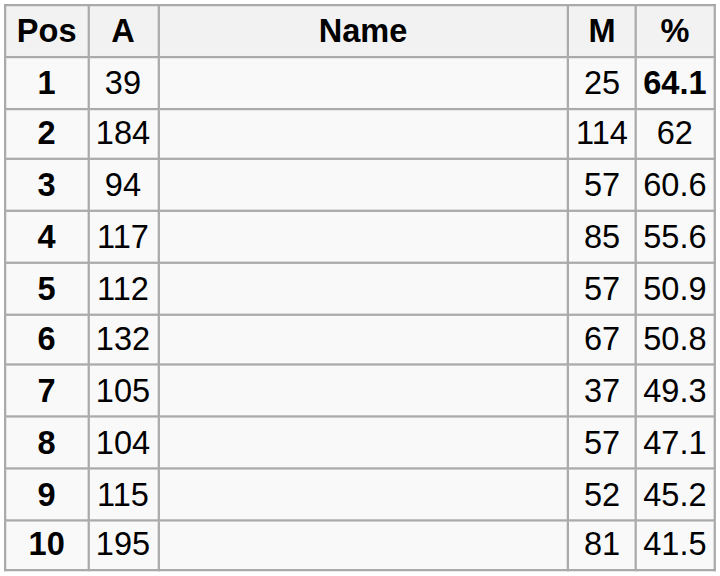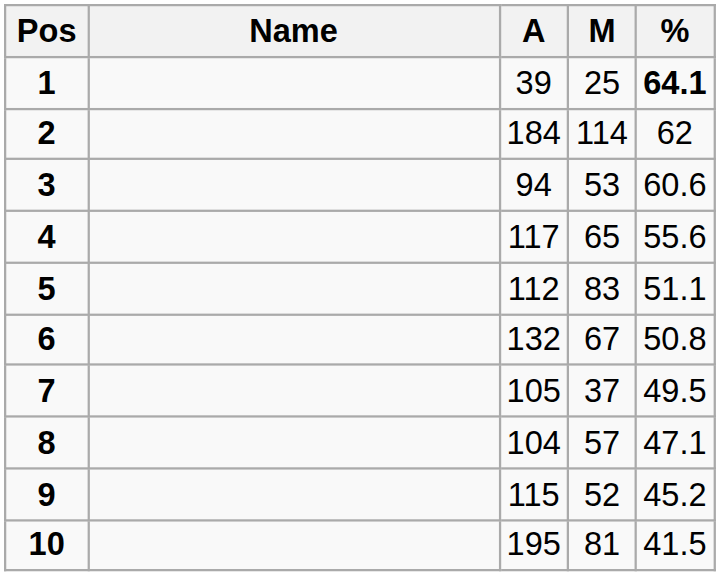columns swapped: Name <-> A
3 | M: 57 -> 53
4 | M: 85 -> 65
5 | M: 57 -> 83
5 | %: 50.9 -> 51.1
7 | %: 49.3 -> 49.5
